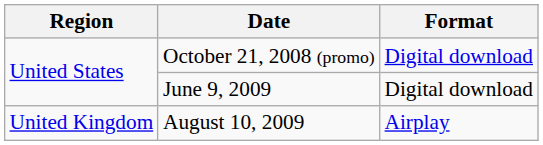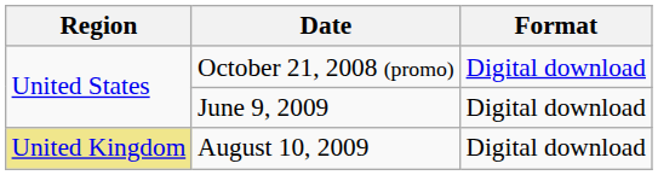August 10, 2009 | Region: no background -> khaki background
August 10, 2009 | Format: Airplay -> Digital download
